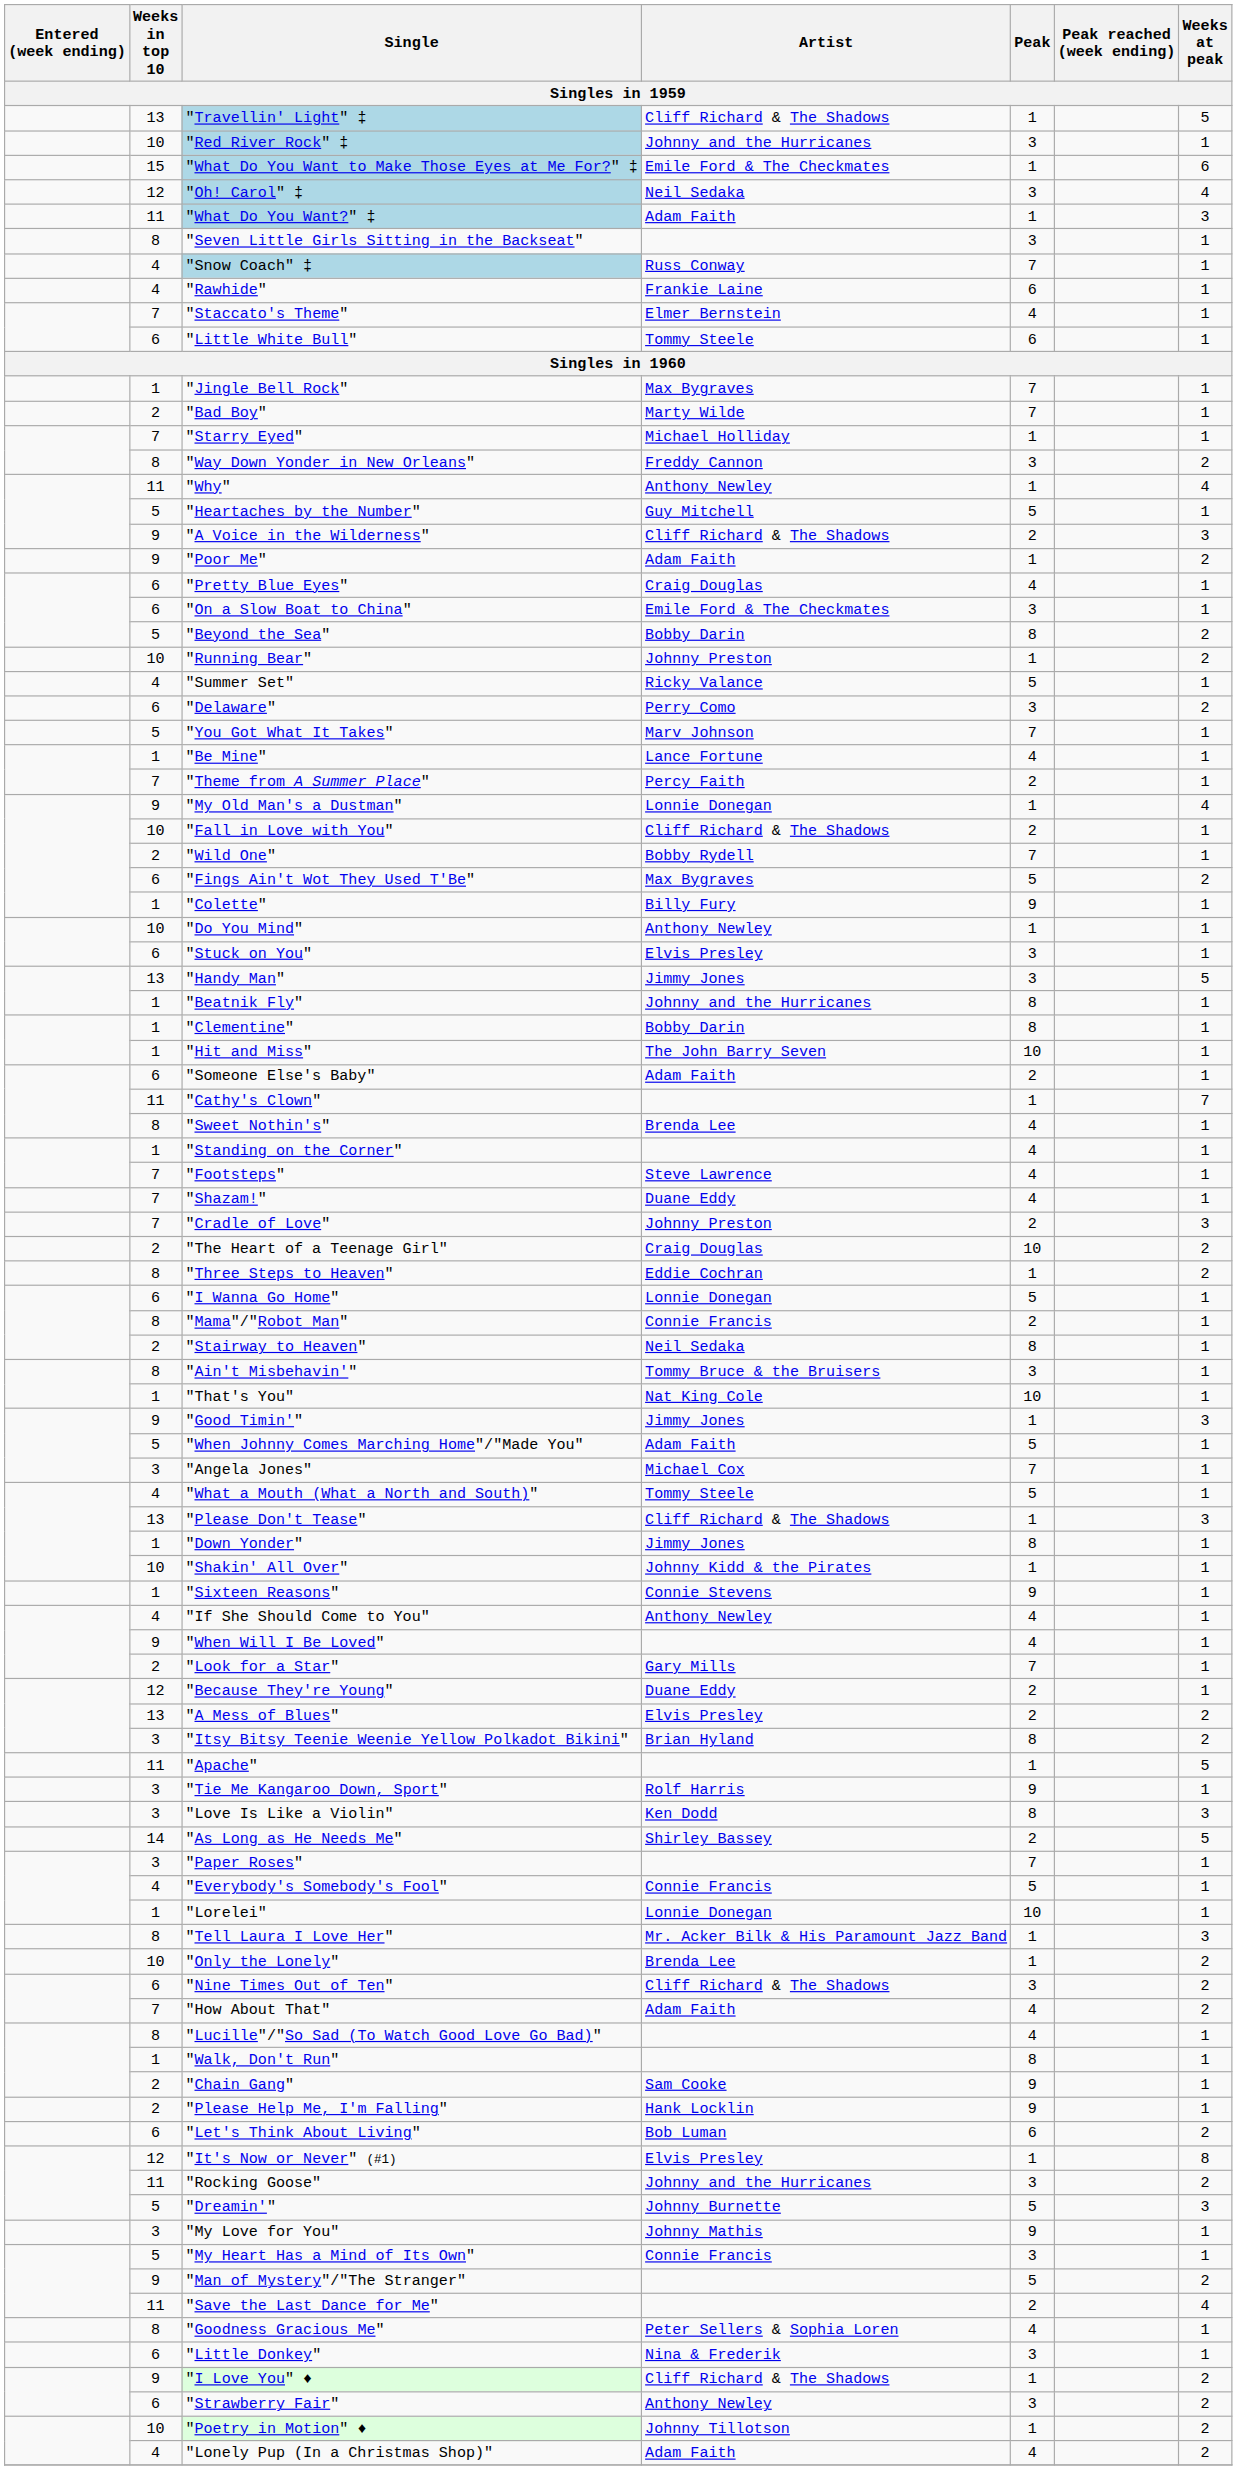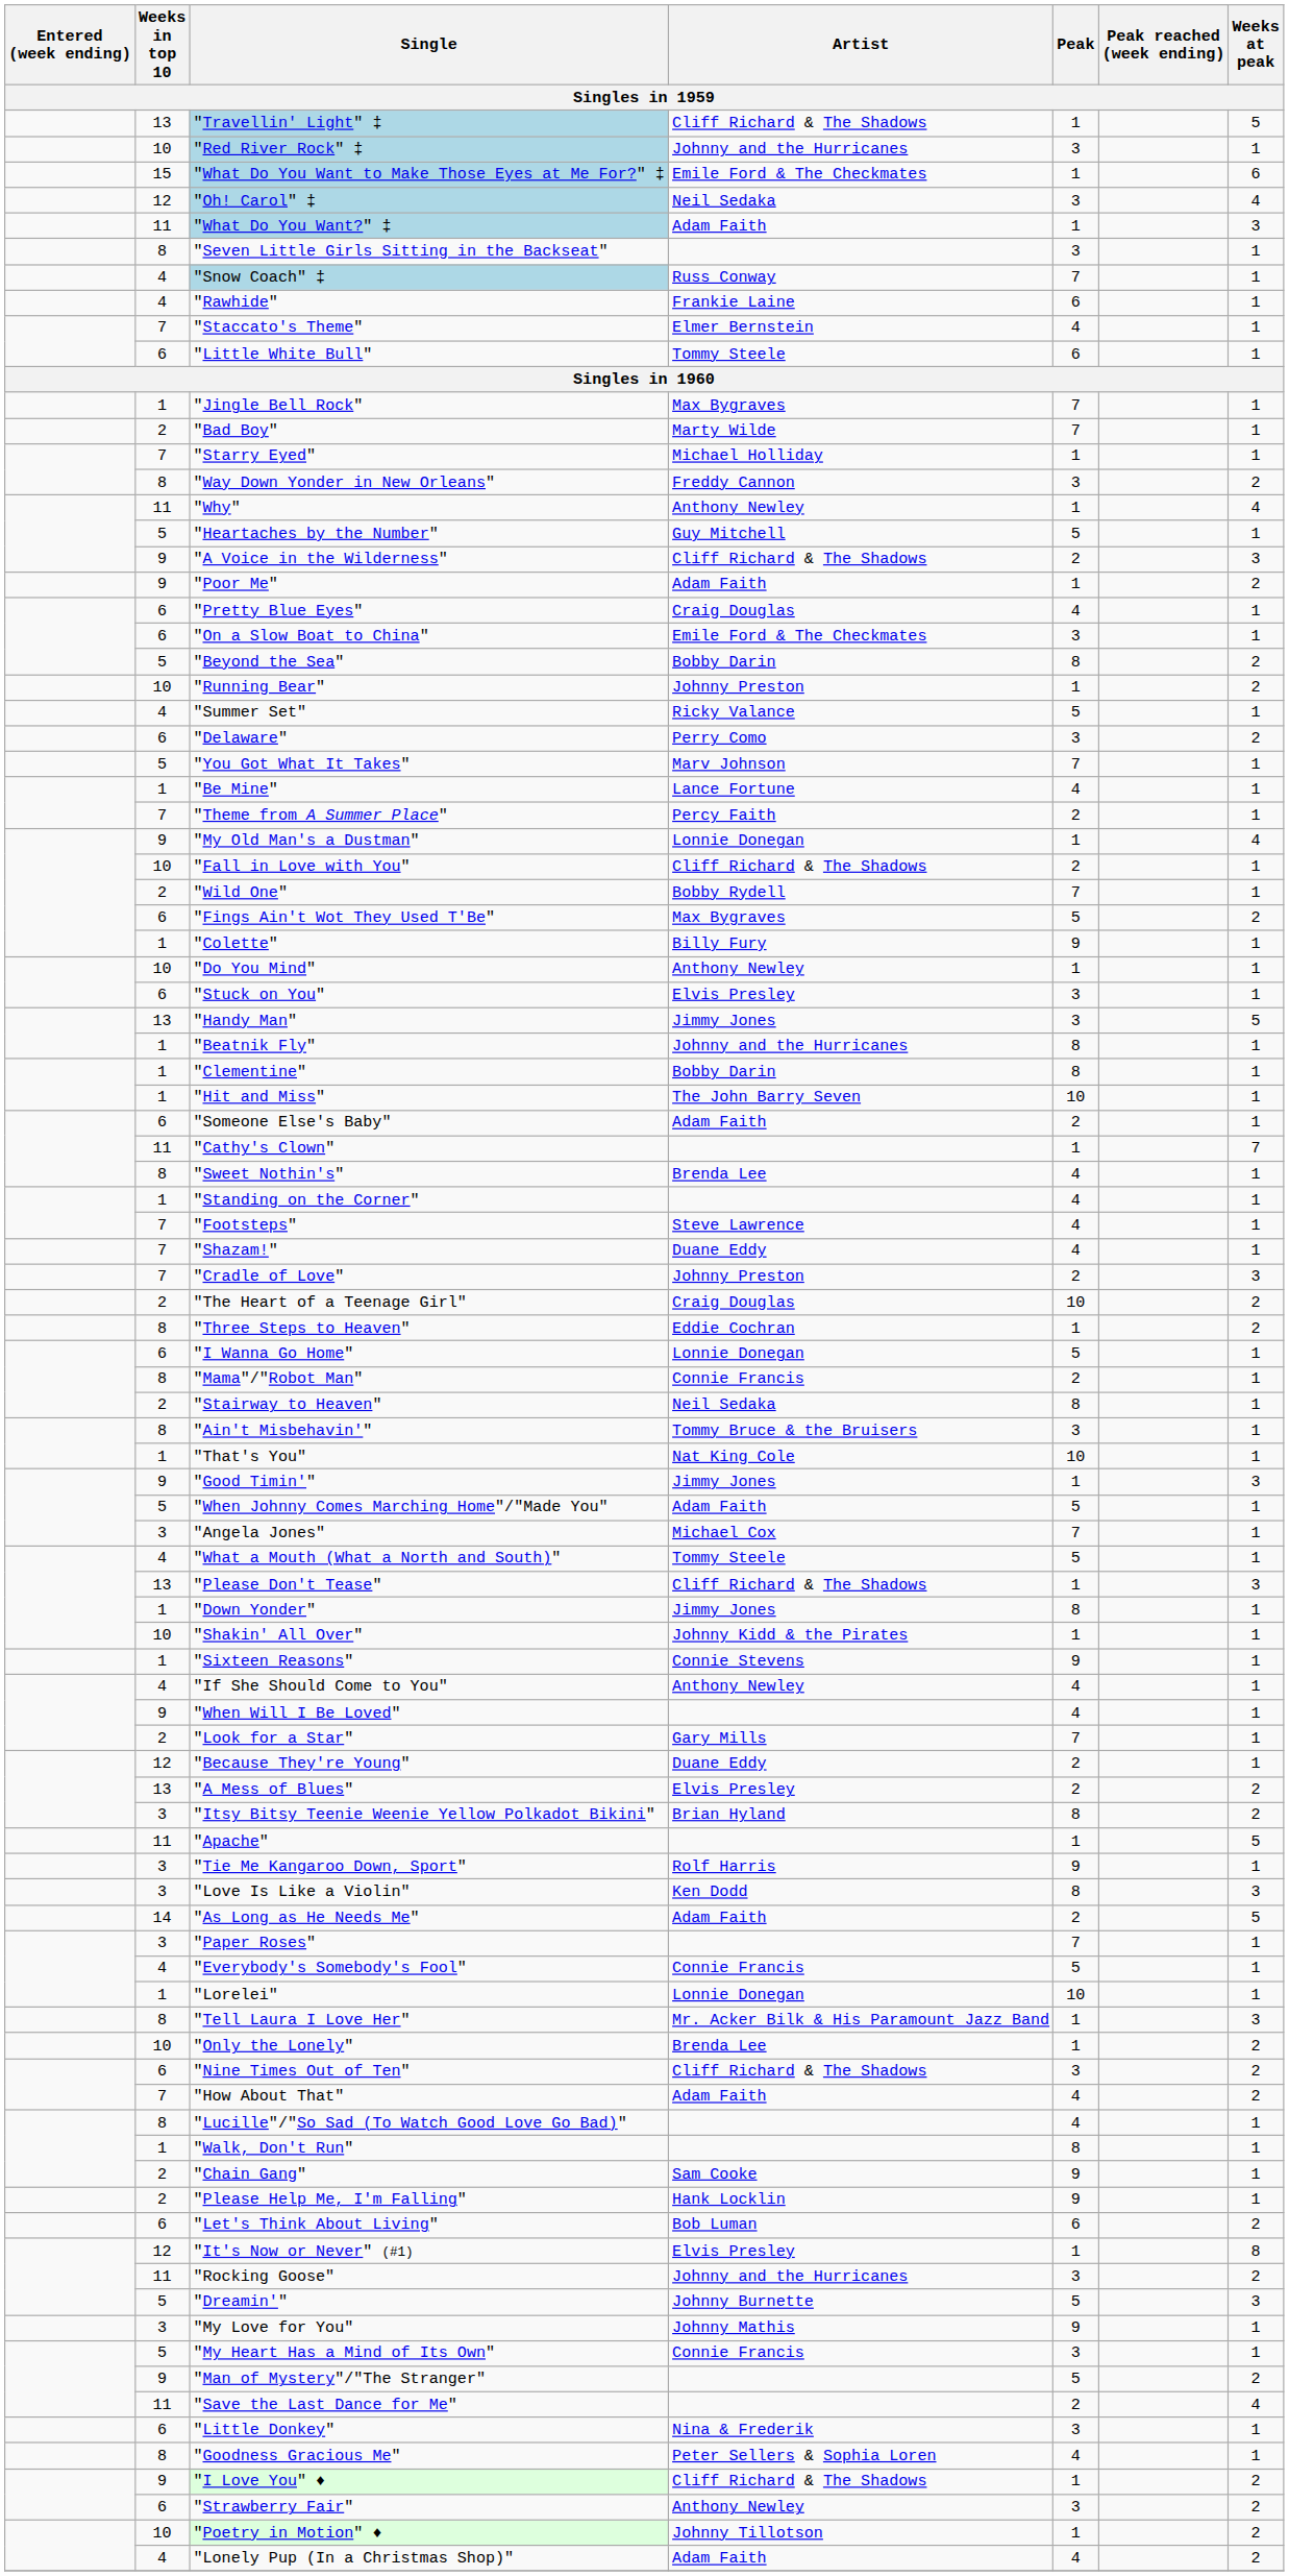"As Long as He Needs Me" | Artist: Shirley Bassey -> Adam Faith
rows swapped: "Goodness Gracious Me" <-> "Little Donkey"
